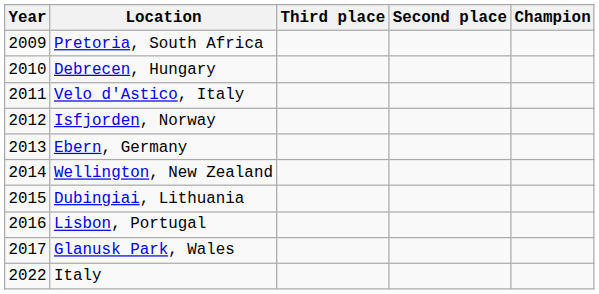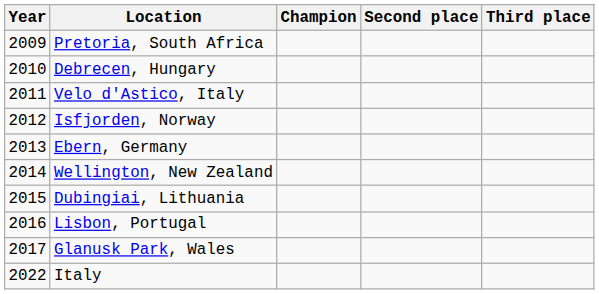columns swapped: Champion <-> Third place
